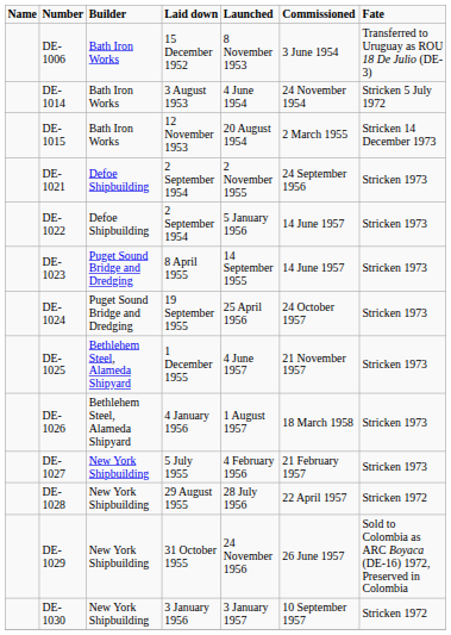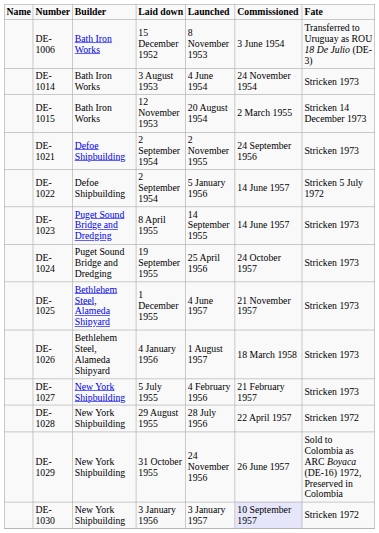DE-1014 | Fate: Stricken 5 July 1972 -> Stricken 1973
DE-1022 | Fate: Stricken 1973 -> Stricken 5 July 1972
DE-1030 | Commissioned: no background -> lavender background
